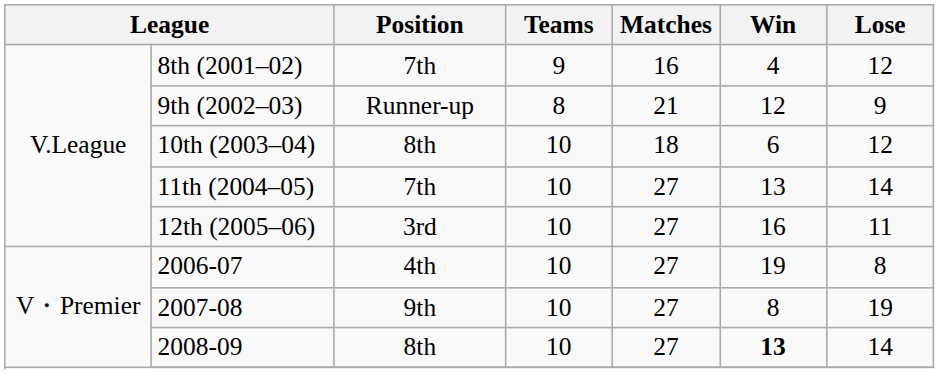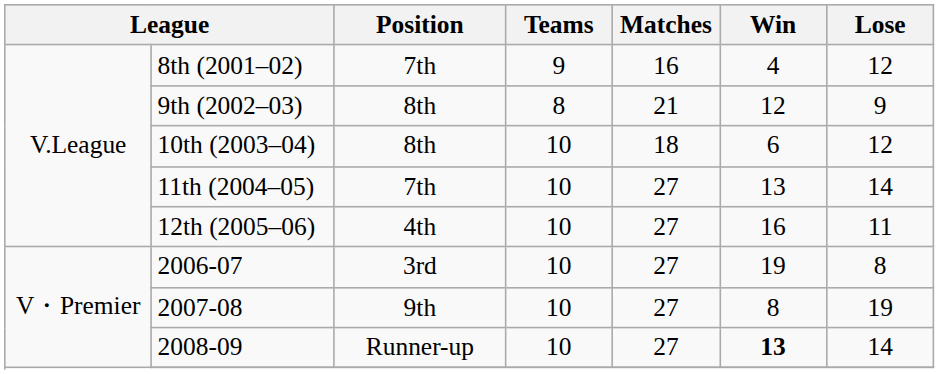9th (2002–03) | Position: Runner-up -> 8th
12th (2005–06) | Position: 3rd -> 4th
2006-07 | Position: 4th -> 3rd
2008-09 | Position: 8th -> Runner-up
